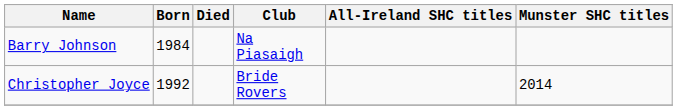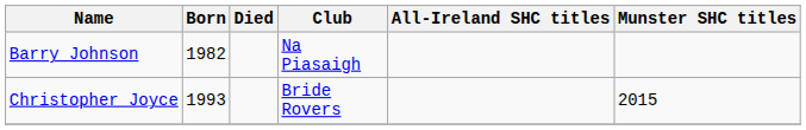Barry Johnson | Born: 1984 -> 1982
Christopher Joyce | Born: 1992 -> 1993
Christopher Joyce | Munster SHC titles: 2014 -> 2015
